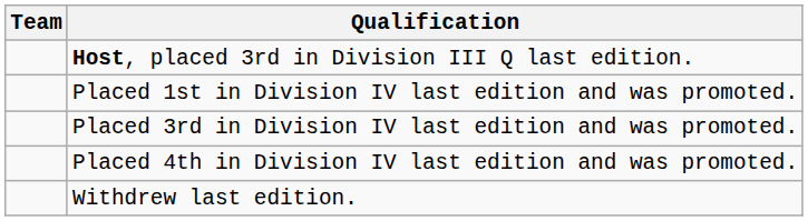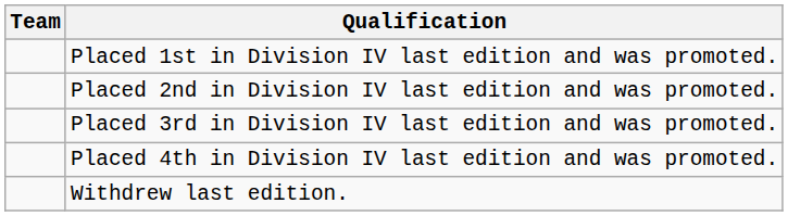- row: Host, placed 3rd in Division III Q last edition.
+ row: Placed 2nd in Division IV last edition and was promoted.
